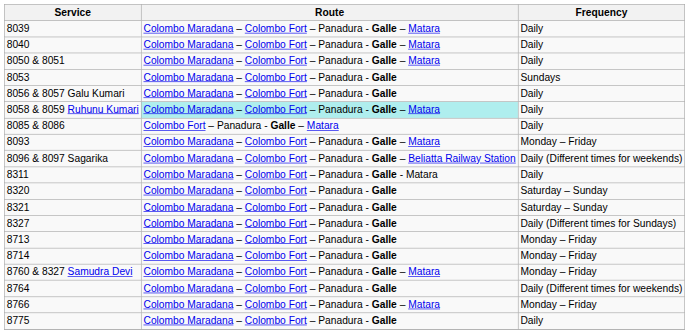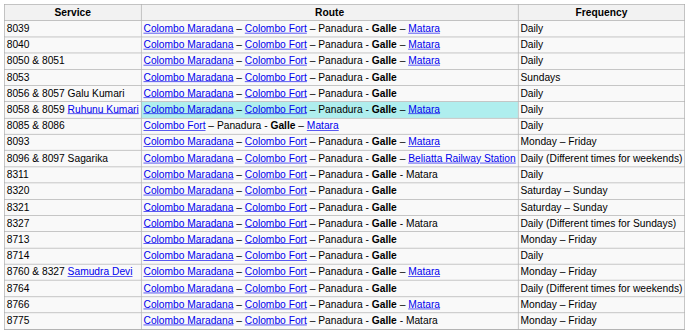8327 | Route: Colombo Maradana – Colombo Fort – Panadura - Galle -> Colombo Maradana – Colombo Fort – Panadura - Galle - Matara
8714 | Frequency: Monday – Friday -> Daily
8775 | Route: Colombo Maradana – Colombo Fort – Panadura - Galle -> Colombo Maradana – Colombo Fort – Panadura - Galle - Matara
8775 | Frequency: Daily -> Monday – Friday
